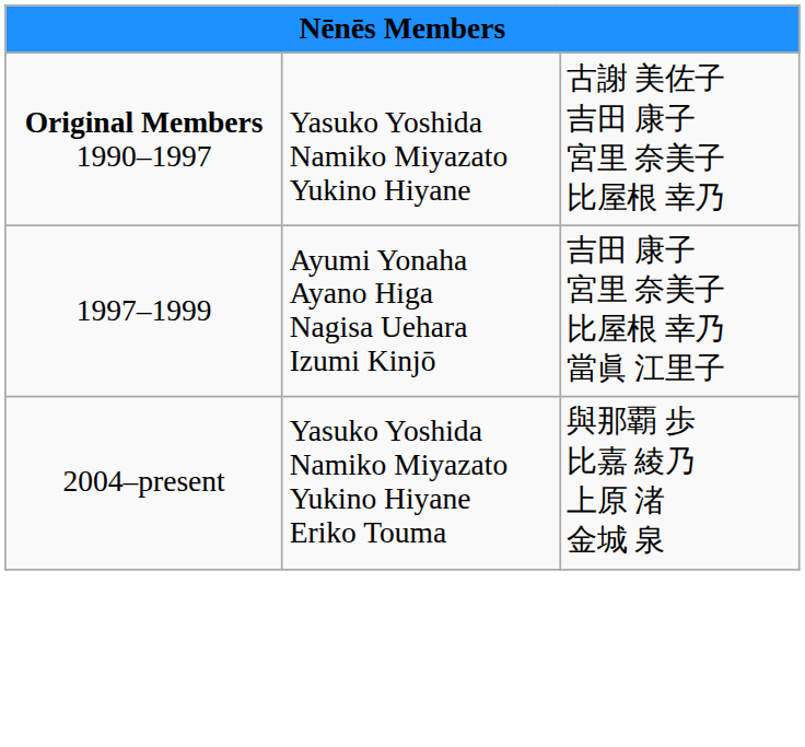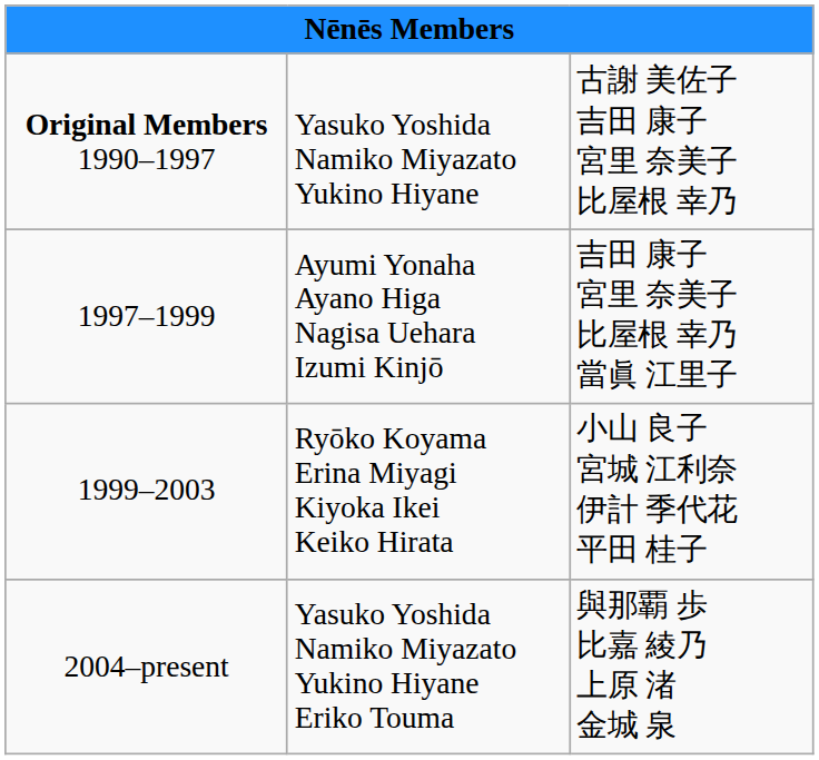+ row: 1999–2003 | Ryōko Koyama Erina Miyagi Kiyoka Ikei Keiko Hirata | 小山 良子 宮城 江利奈 伊計 季代花 平田 桂子
